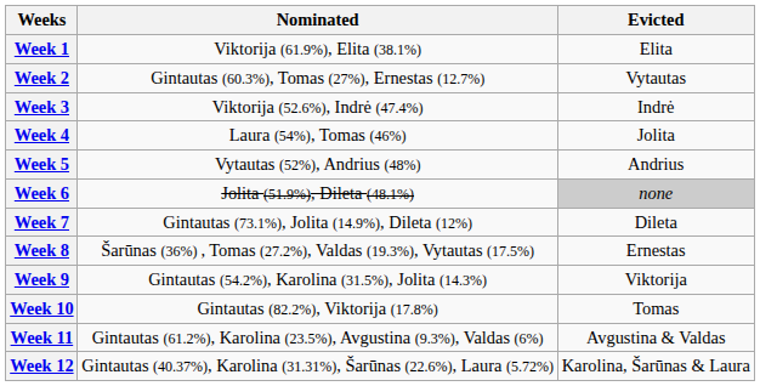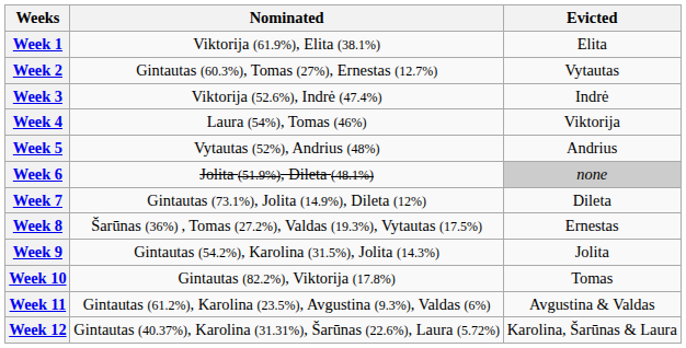Week 4 | Evicted: Jolita -> Viktorija
Week 9 | Evicted: Viktorija -> Jolita
